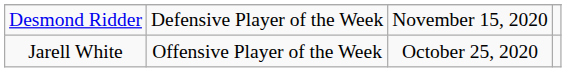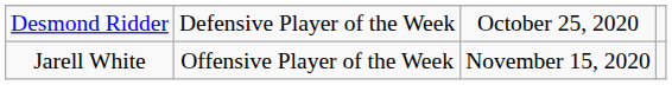Desmond Ridder | column 3: November 15, 2020 -> October 25, 2020
Jarell White | column 3: October 25, 2020 -> November 15, 2020
